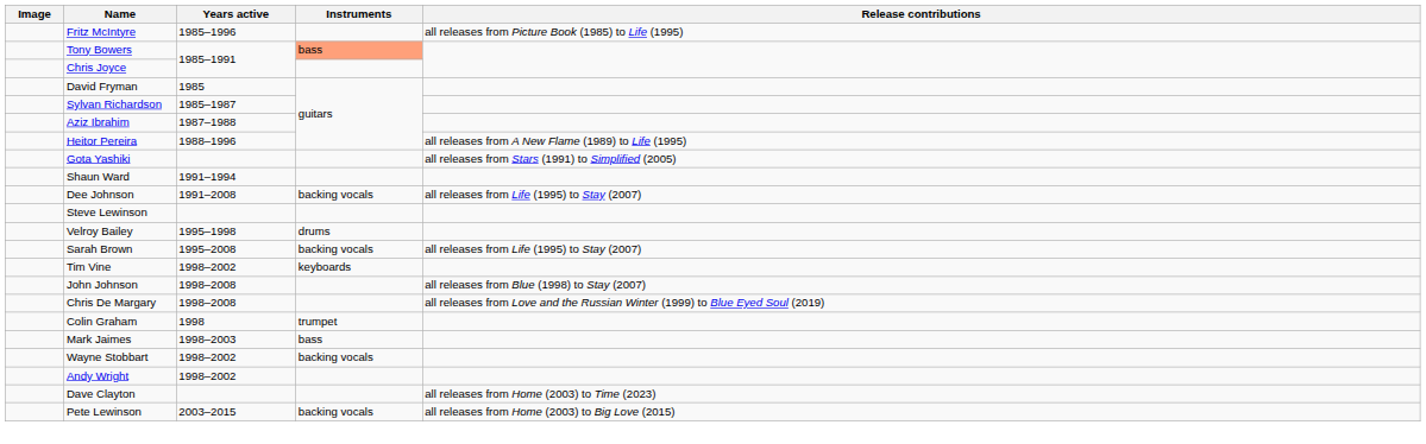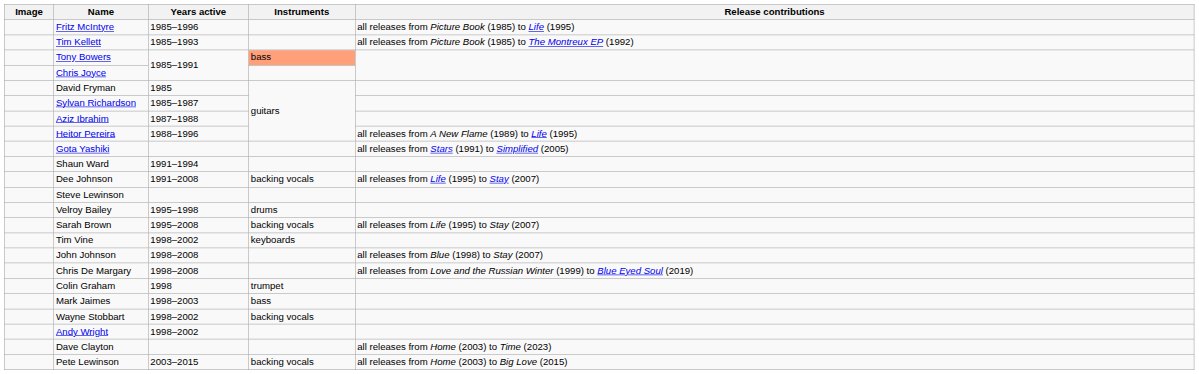+ row: Tim Kellett | 1985–1993 | all releases from Picture Book (1985) to The Montreux EP (1992)
